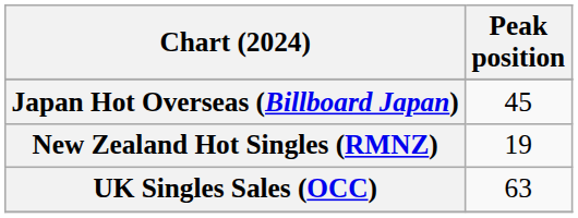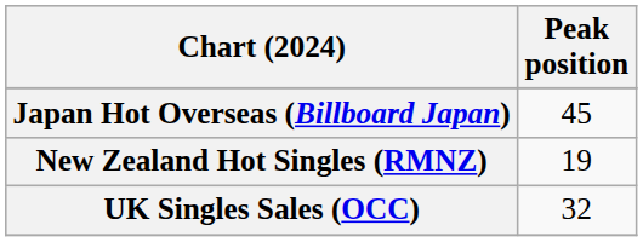UK Singles Sales (OCC) | Peak position: 63 -> 32
